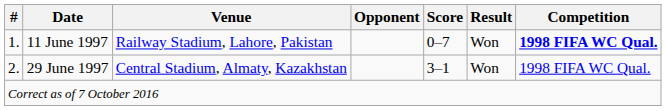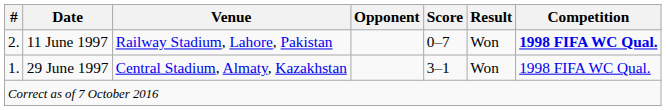11 June 1997 | #: 1. -> 2.
29 June 1997 | #: 2. -> 1.
